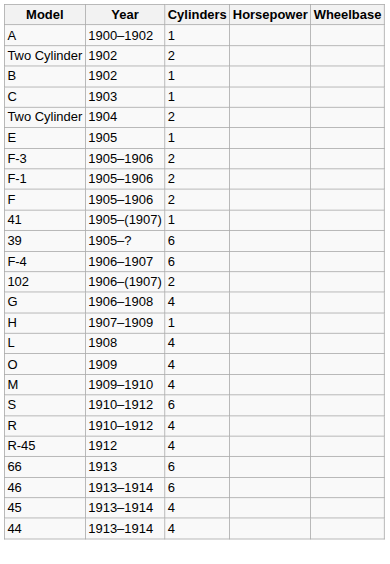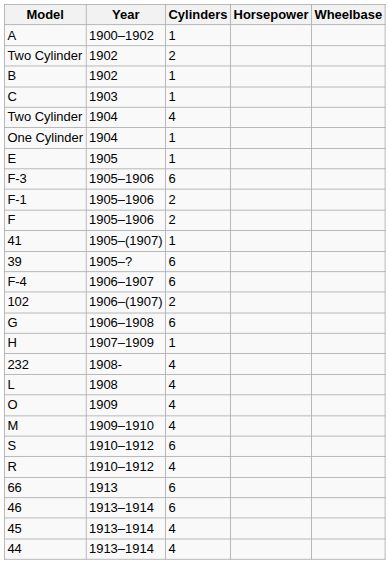Two Cylinder / 1904 | Cylinders: 2 -> 4
+ row: One Cylinder | 1904 | 1
F-3 | Cylinders: 2 -> 6
G | Cylinders: 4 -> 6
+ row: 232 | 1908- | 4
- row: R-45 | 1912 | 4
